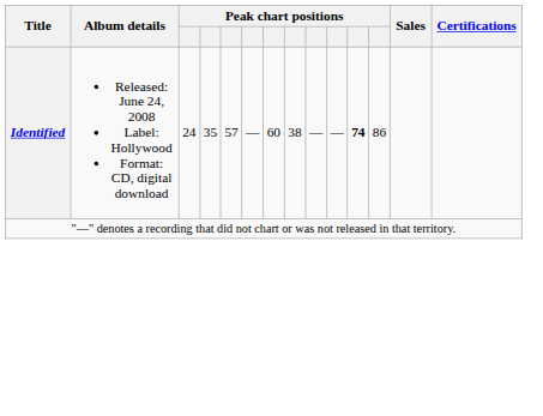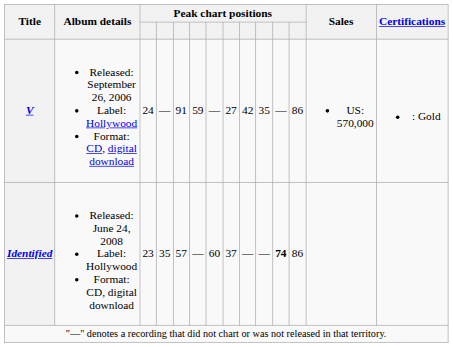+ row: V | Released: September 26, 2006 Label: Hollywood Format: CD, digital download | 24 | — | 91 | 59 | — | 27 | 42 | 35 | — | 86 | US: 570,000 | : Gold
Identified | column 3: 24 -> 23
Identified | column 8: 38 -> 37
